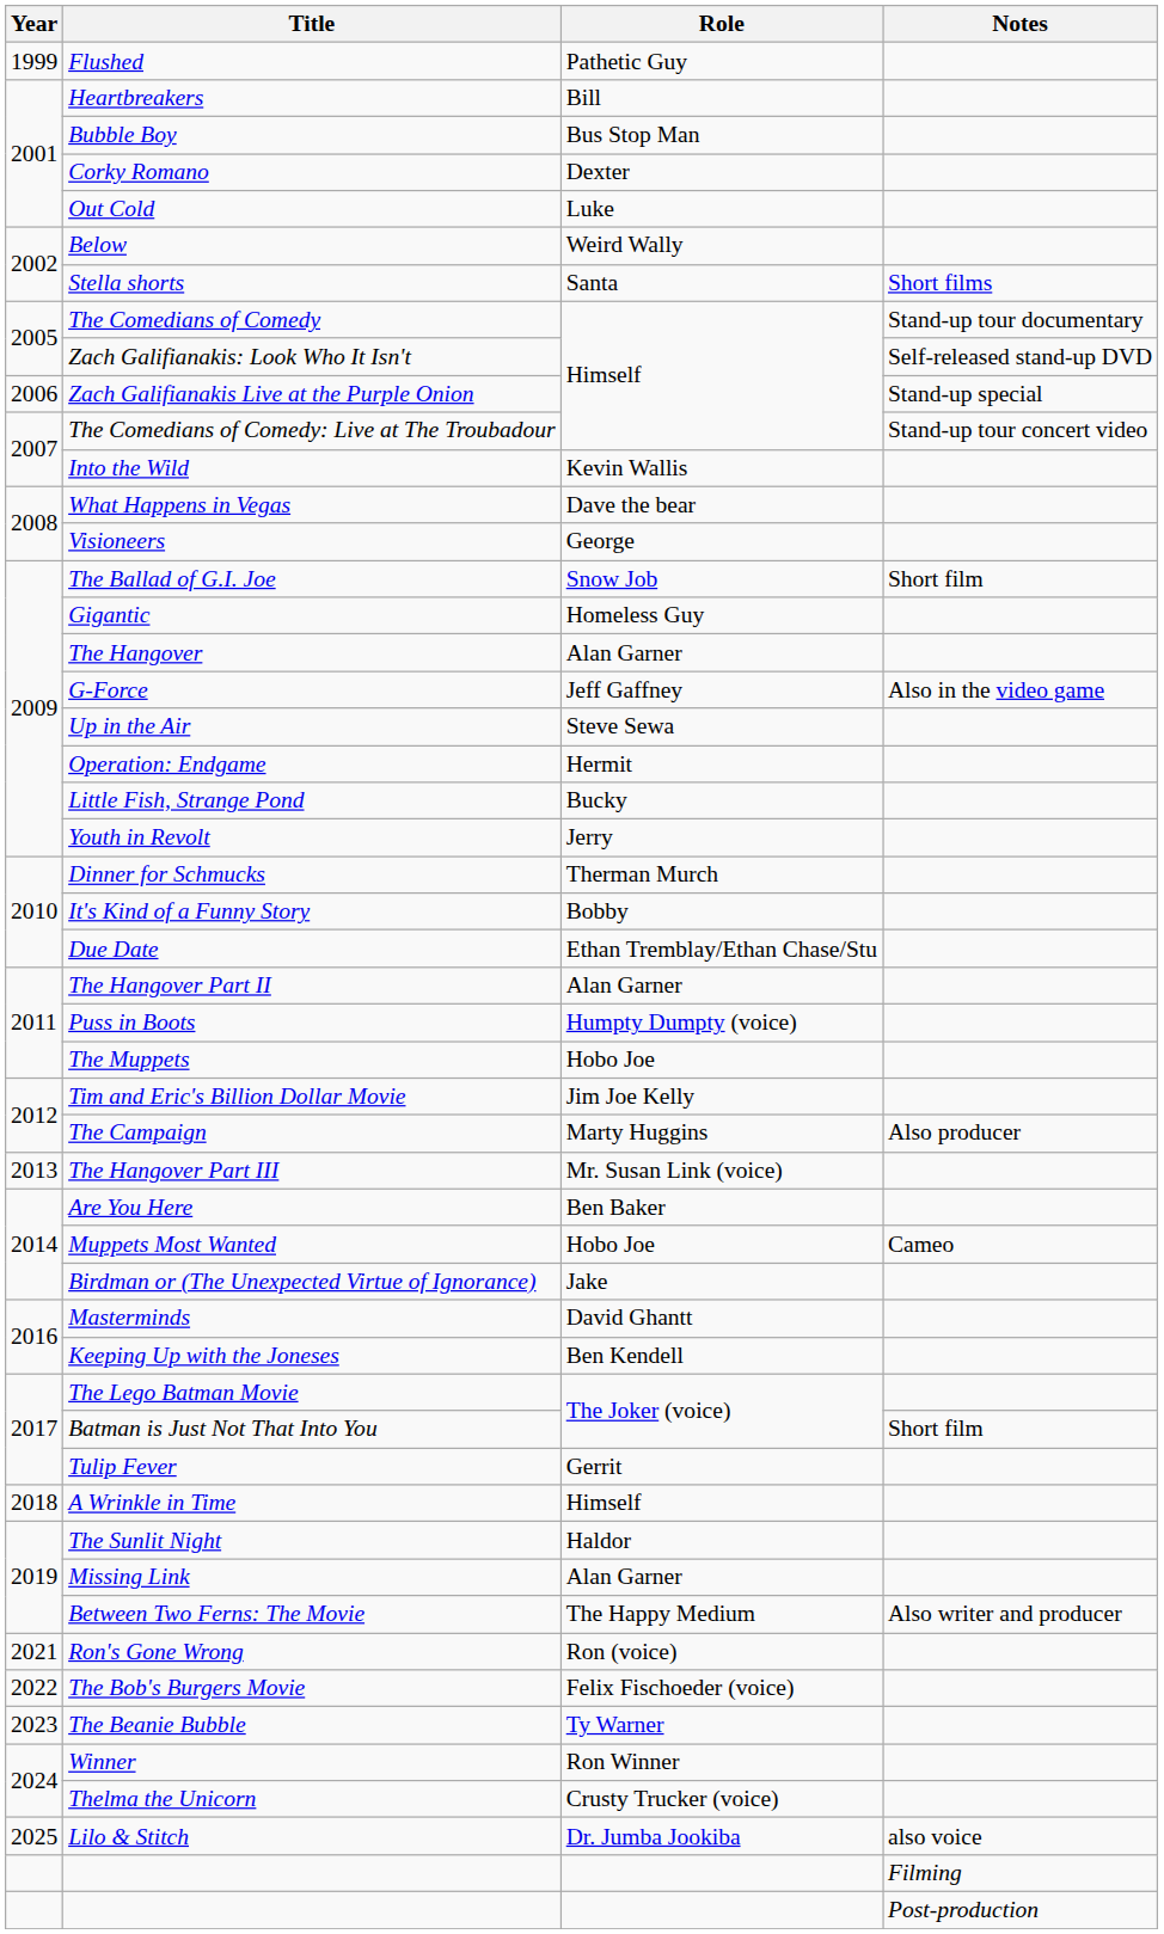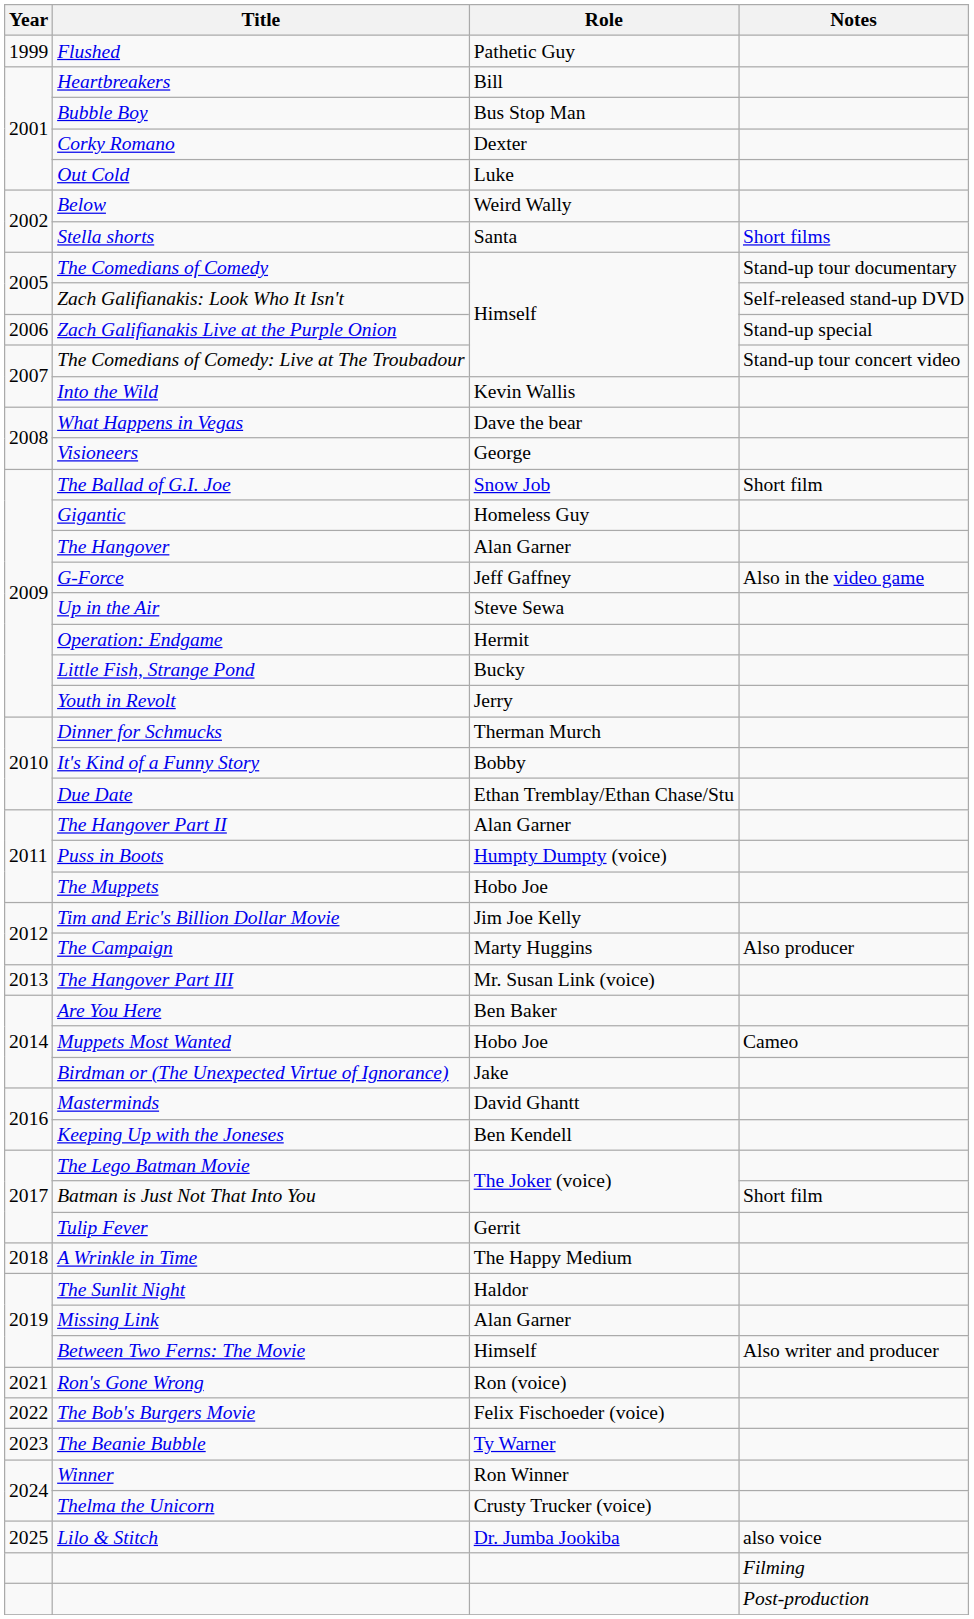A Wrinkle in Time | Role: Himself -> The Happy Medium
Between Two Ferns: The Movie | Role: The Happy Medium -> Himself
